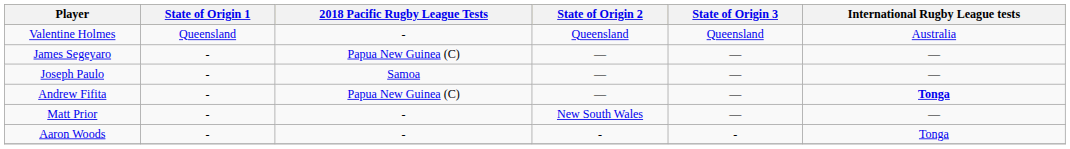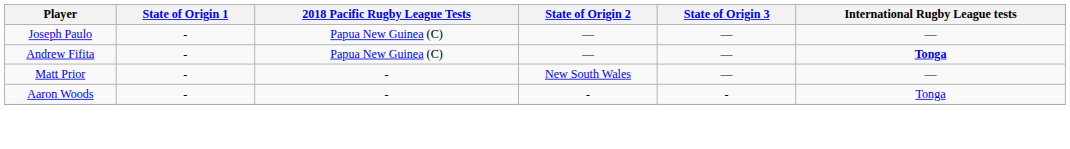- row: Valentine Holmes | Queensland | - | Queensland | Queensland | Australia
- row: James Segeyaro | - | Papua New Guinea (C) | — | — | —
Joseph Paulo | 2018 Pacific Rugby League Tests: Samoa -> Papua New Guinea (C)
